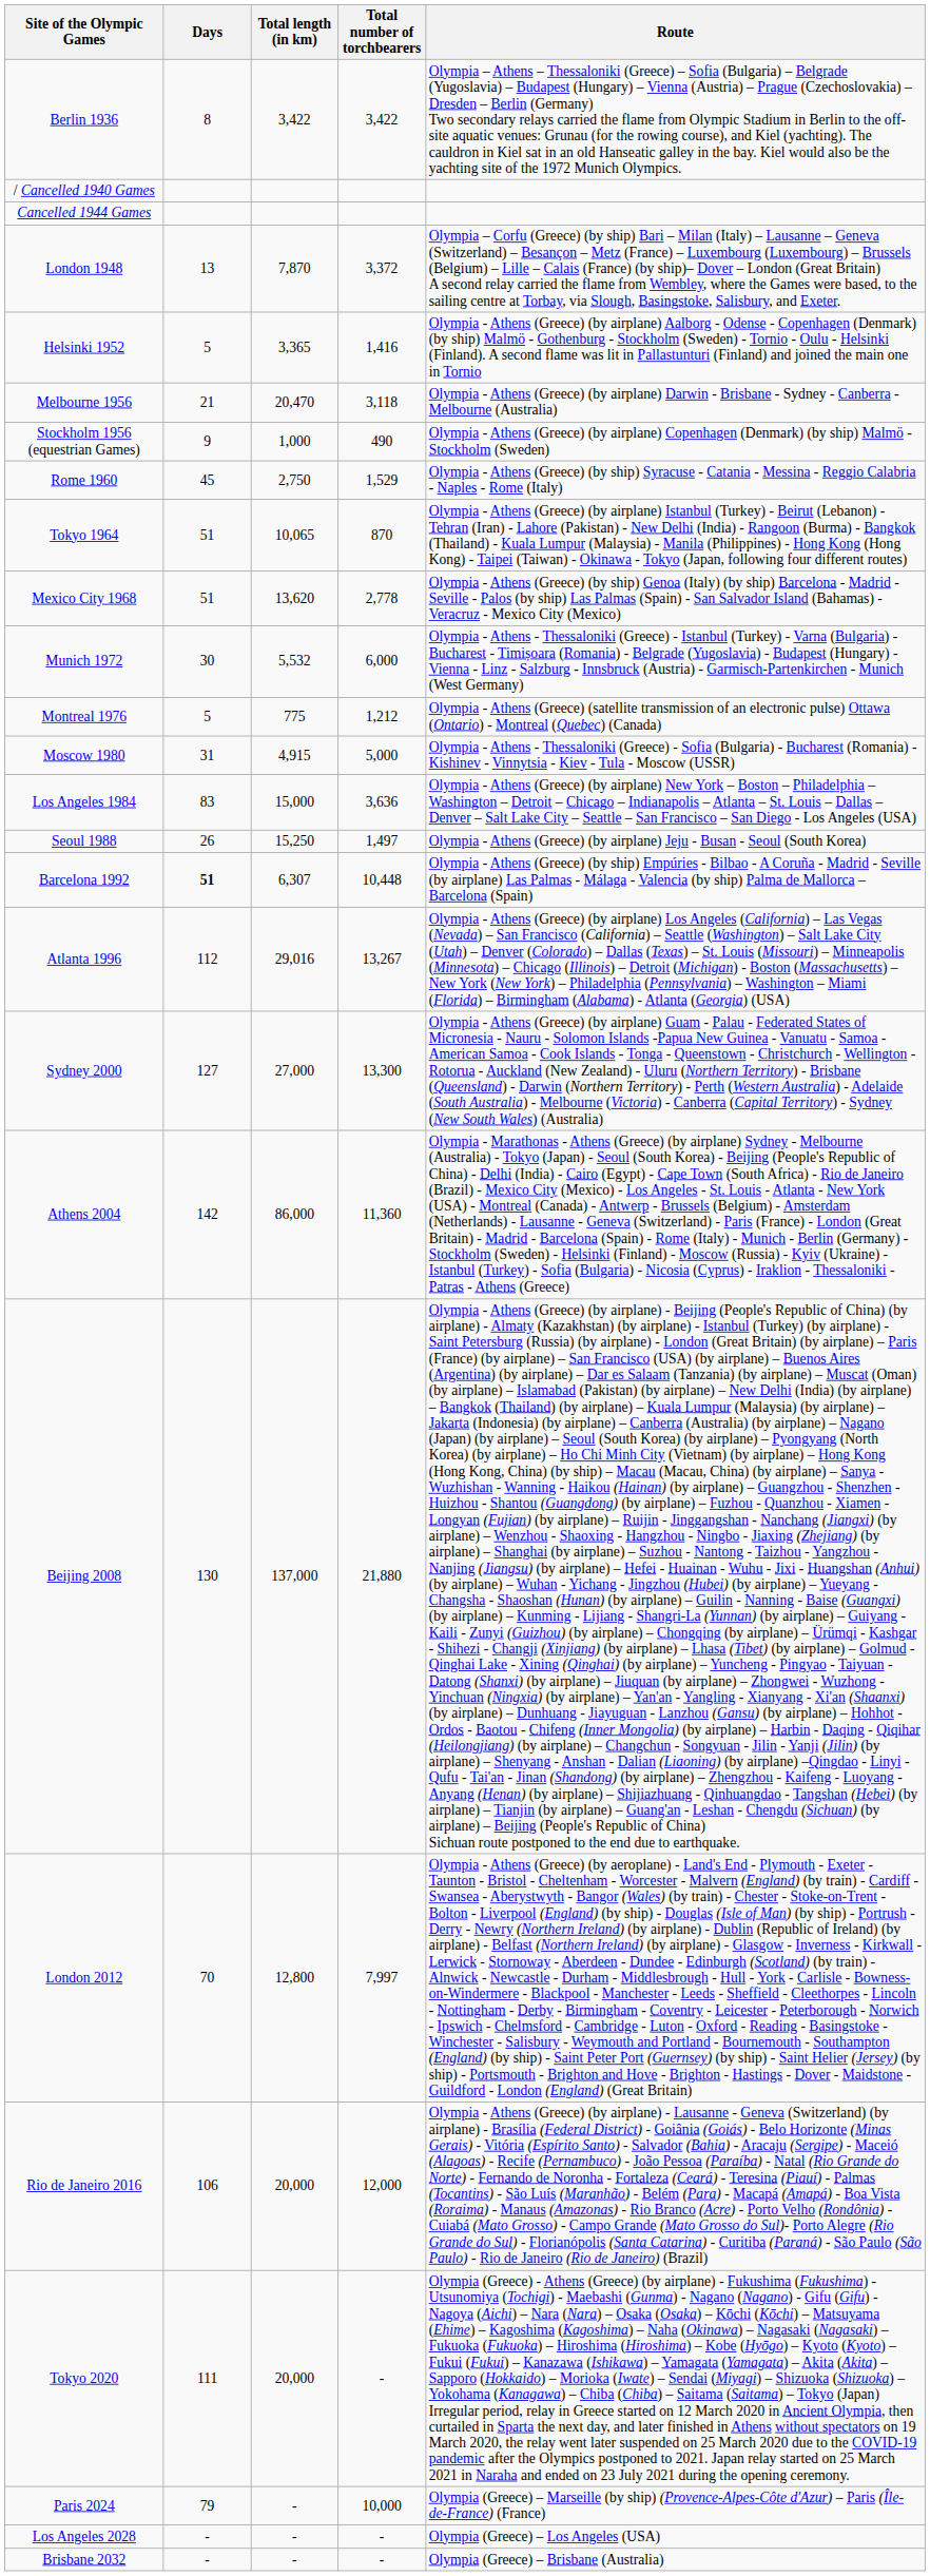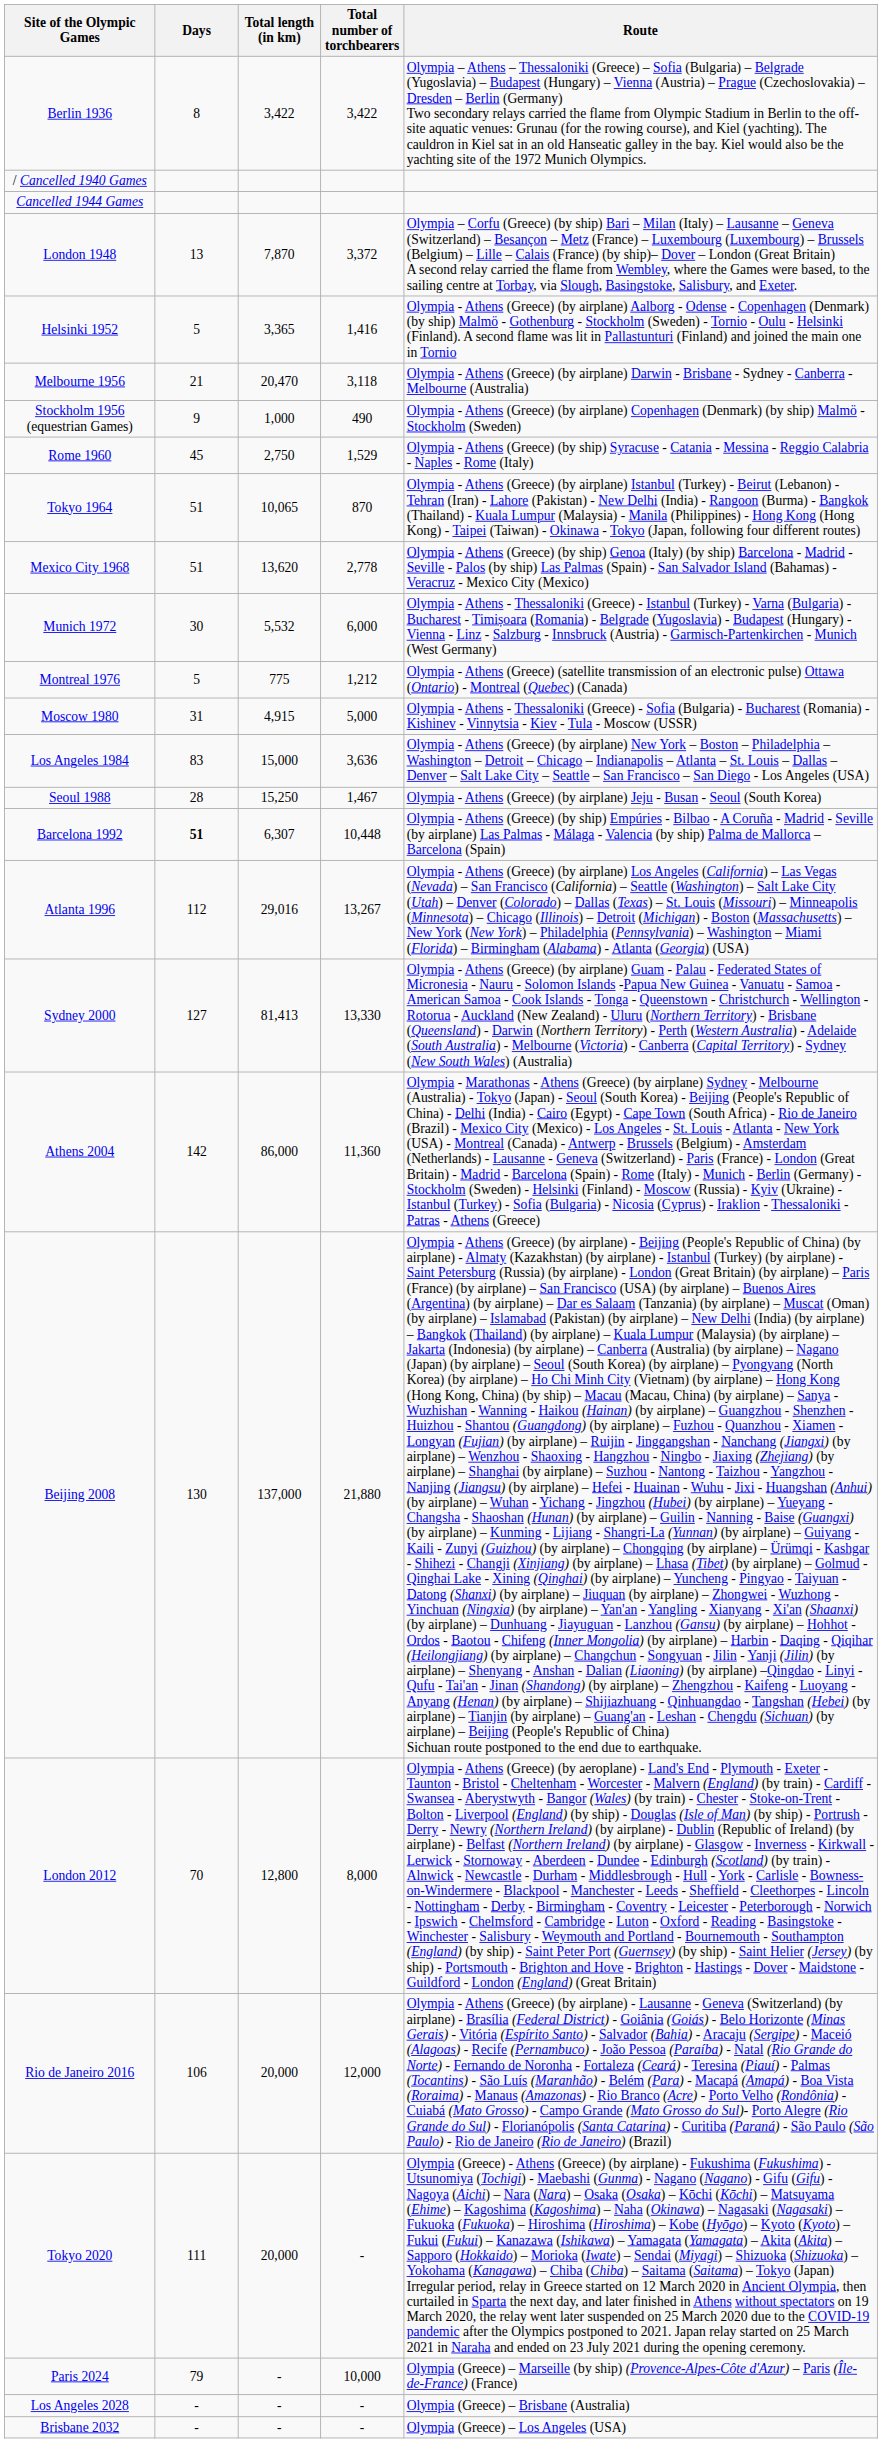Seoul 1988 | Days: 26 -> 28
Seoul 1988 | Total number of torchbearers: 1,497 -> 1,467
Sydney 2000 | Total length (in km): 27,000 -> 81,413
Sydney 2000 | Total number of torchbearers: 13,300 -> 13,330
London 2012 | Total number of torchbearers: 7,997 -> 8,000
Los Angeles 2028 | Route: Olympia (Greece) – Los Angeles (USA) -> Olympia (Greece) – Brisbane (Australia)
Brisbane 2032 | Route: Olympia (Greece) – Brisbane (Australia) -> Olympia (Greece) – Los Angeles (USA)
